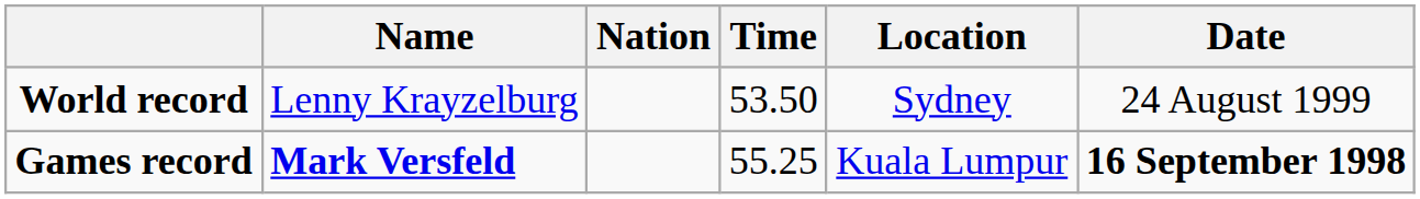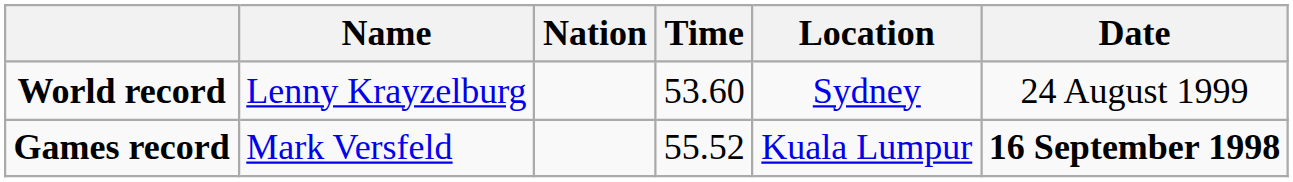World record | Time: 53.50 -> 53.60
Games record | Name: bold -> normal
Games record | Time: 55.25 -> 55.52
